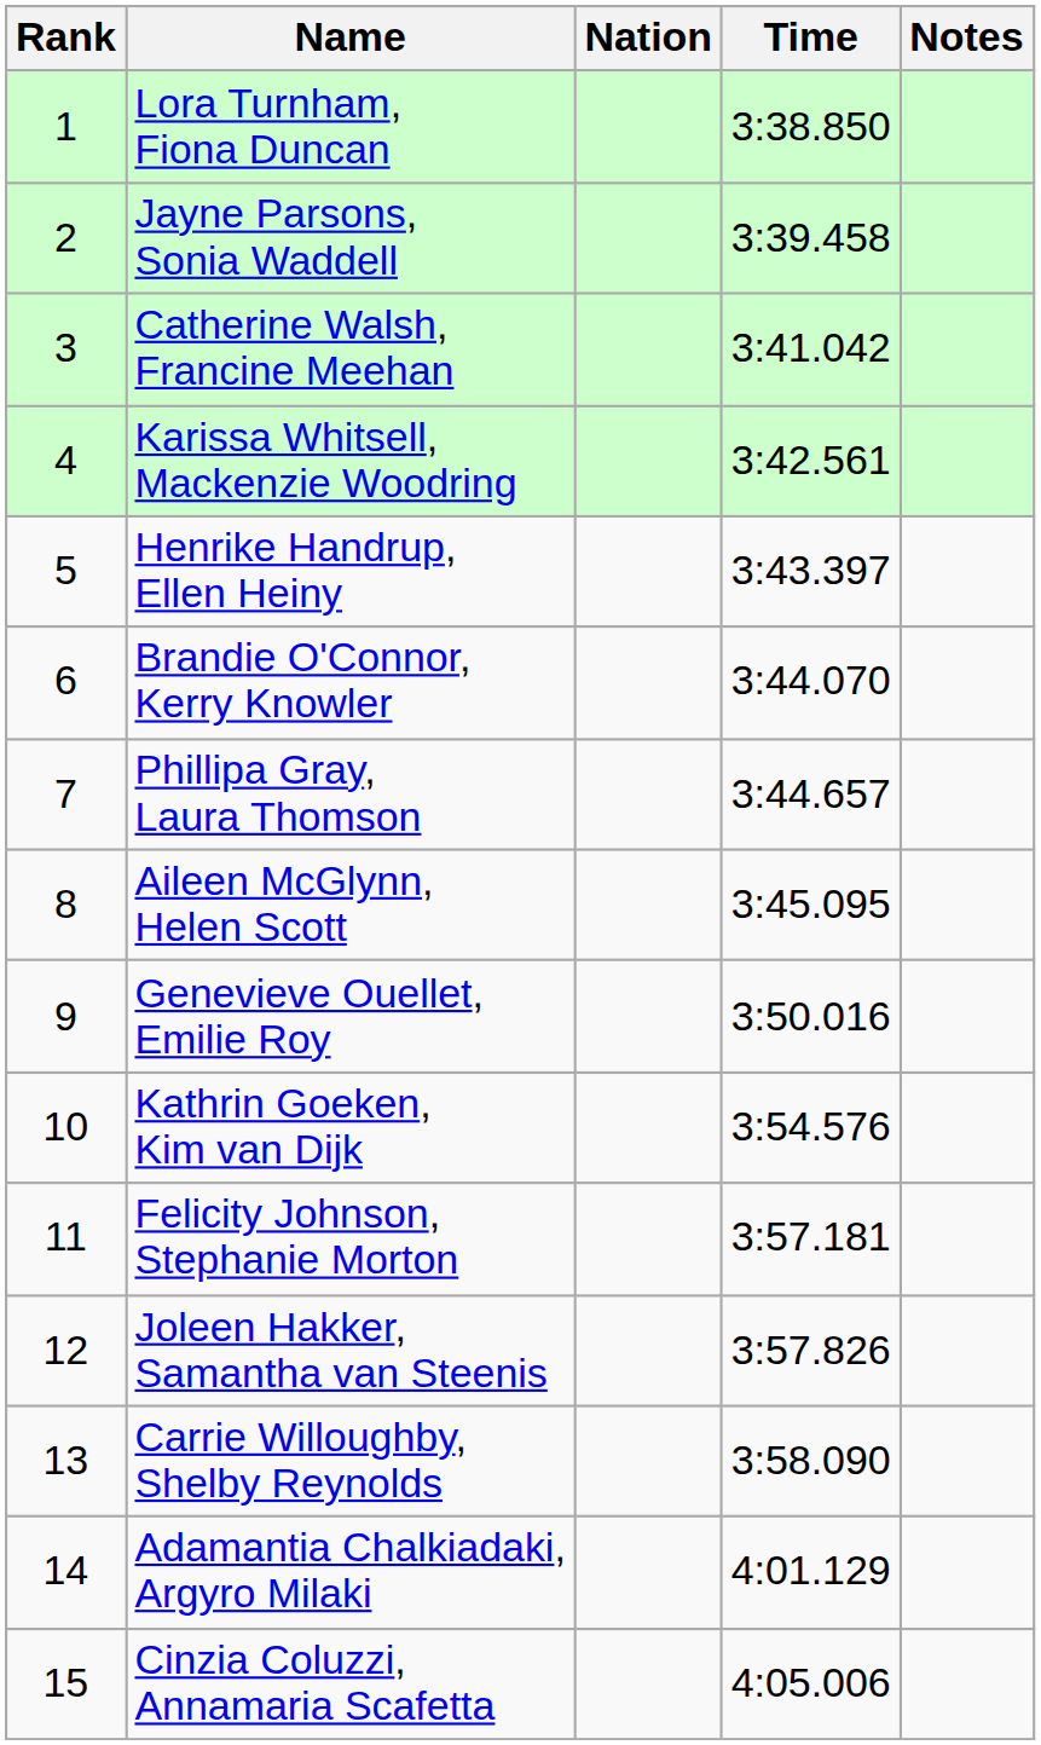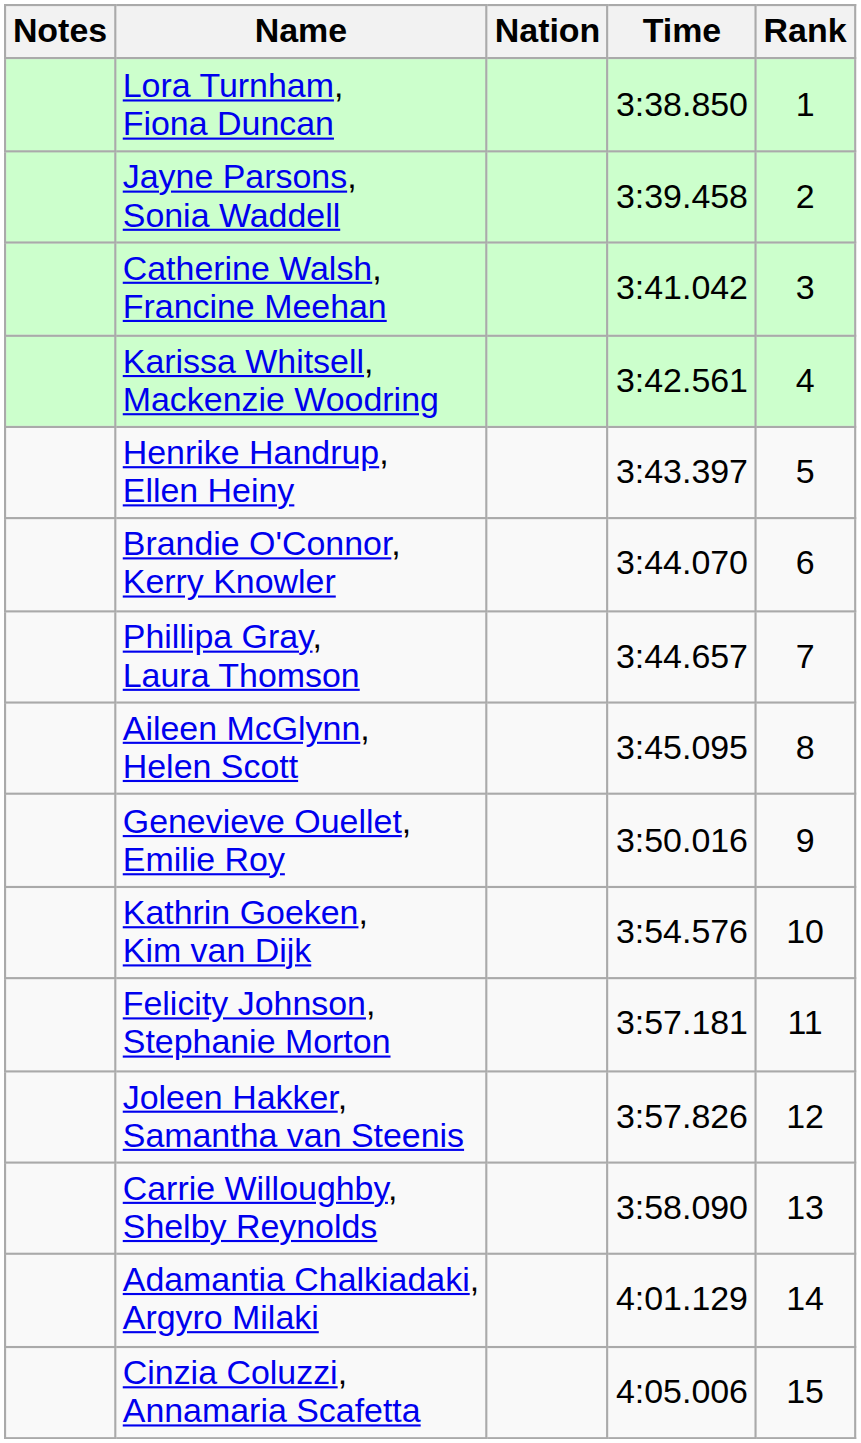columns swapped: Rank <-> Notes
